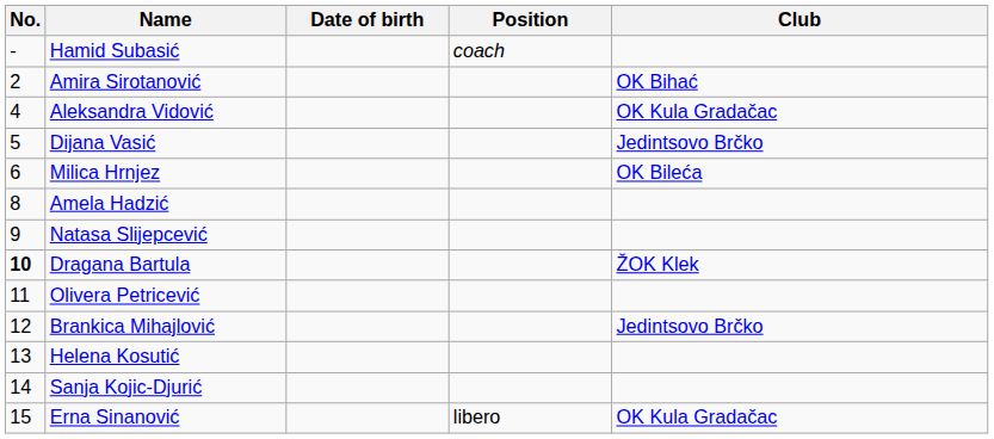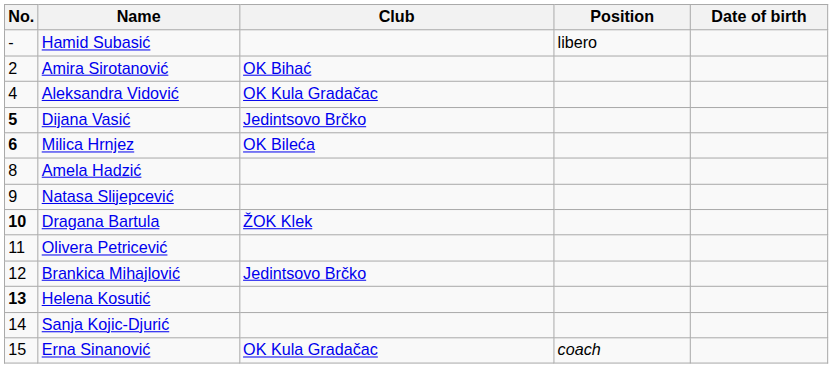columns swapped: Date of birth <-> Club
Hamid Subasić | Position: coach -> libero
Dijana Vasić | No.: normal -> bold
Milica Hrnjez | No.: normal -> bold
Helena Kosutić | No.: normal -> bold
Erna Sinanović | Position: libero -> coach
